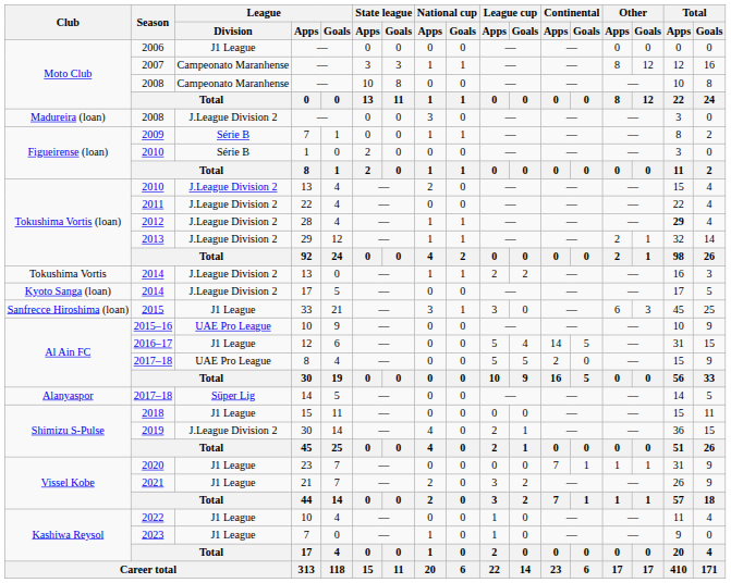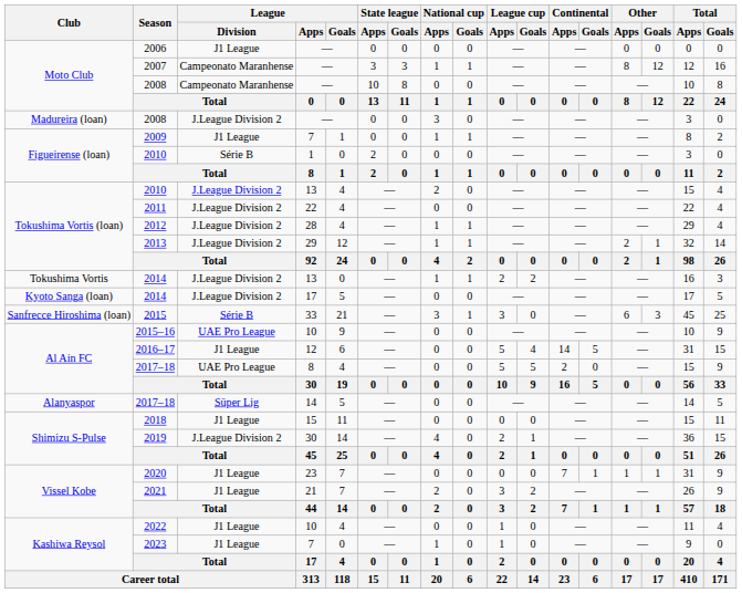2009 | League / Division: Série B -> J1 League
2012 | Total / Apps: bold -> normal
2015 | League / Division: J1 League -> Série B
